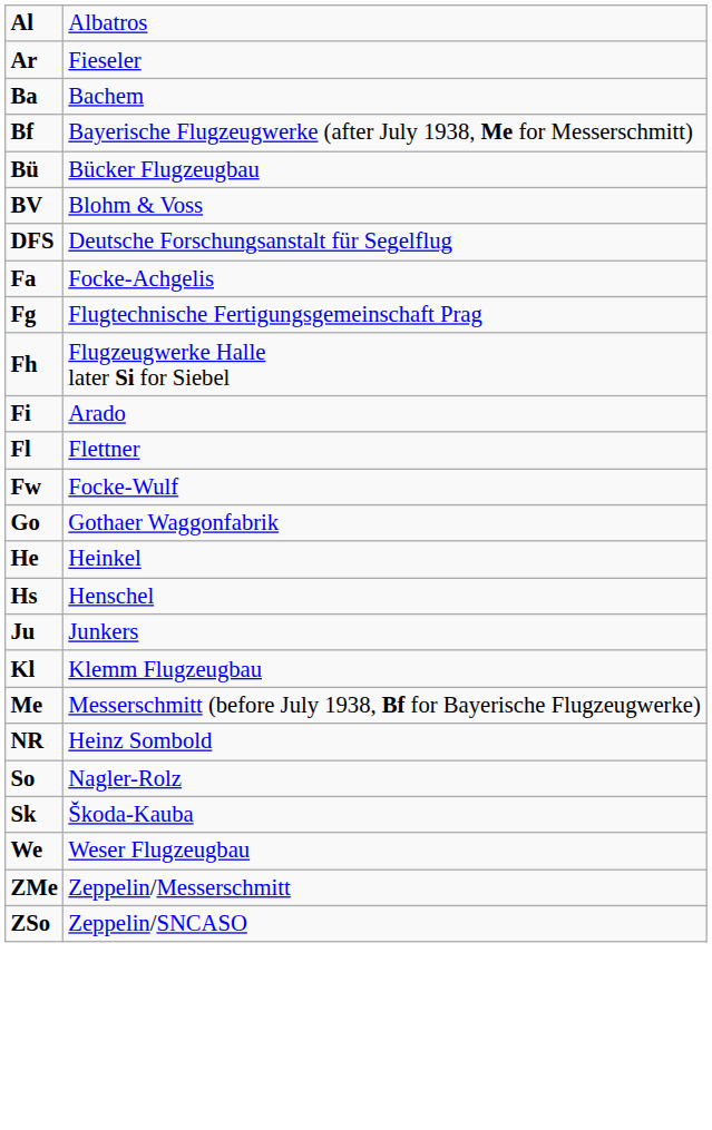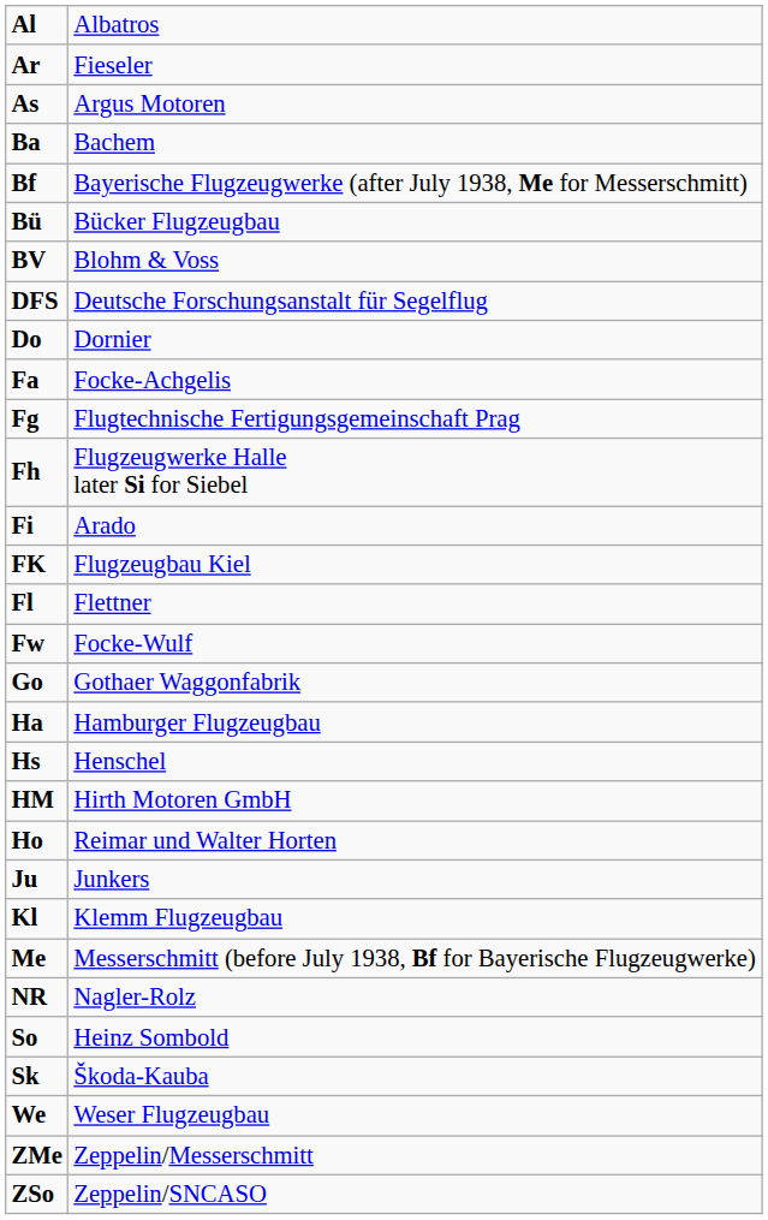+ row: As | Argus Motoren
+ row: Do | Dornier
+ row: FK | Flugzeugbau Kiel
+ row: Ha | Hamburger Flugzeugbau
- row: He | Heinkel
+ row: HM | Hirth Motoren GmbH
+ row: Ho | Reimar und Walter Horten
NR | column 2: Heinz Sombold -> Nagler-Rolz
So | column 2: Nagler-Rolz -> Heinz Sombold
